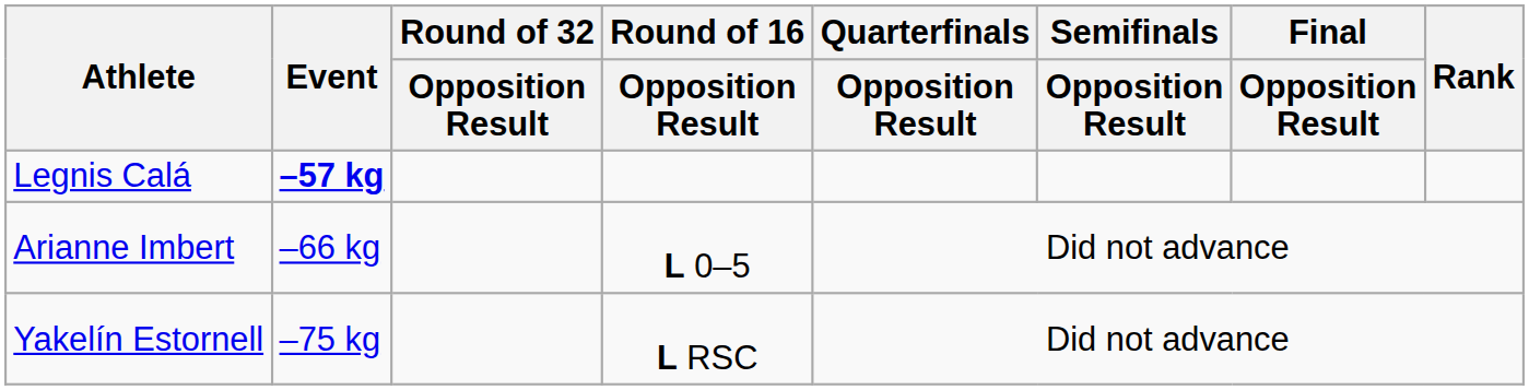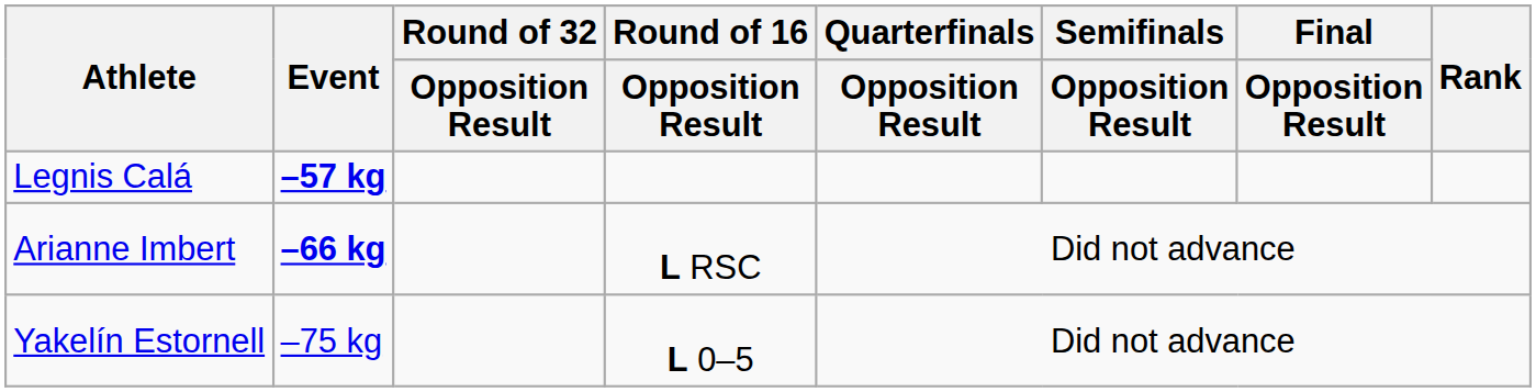Arianne Imbert | Event: normal -> bold
Arianne Imbert | Round of 16 / Opposition Result: L 0–5 -> L RSC
Yakelín Estornell | Round of 16 / Opposition Result: L RSC -> L 0–5
